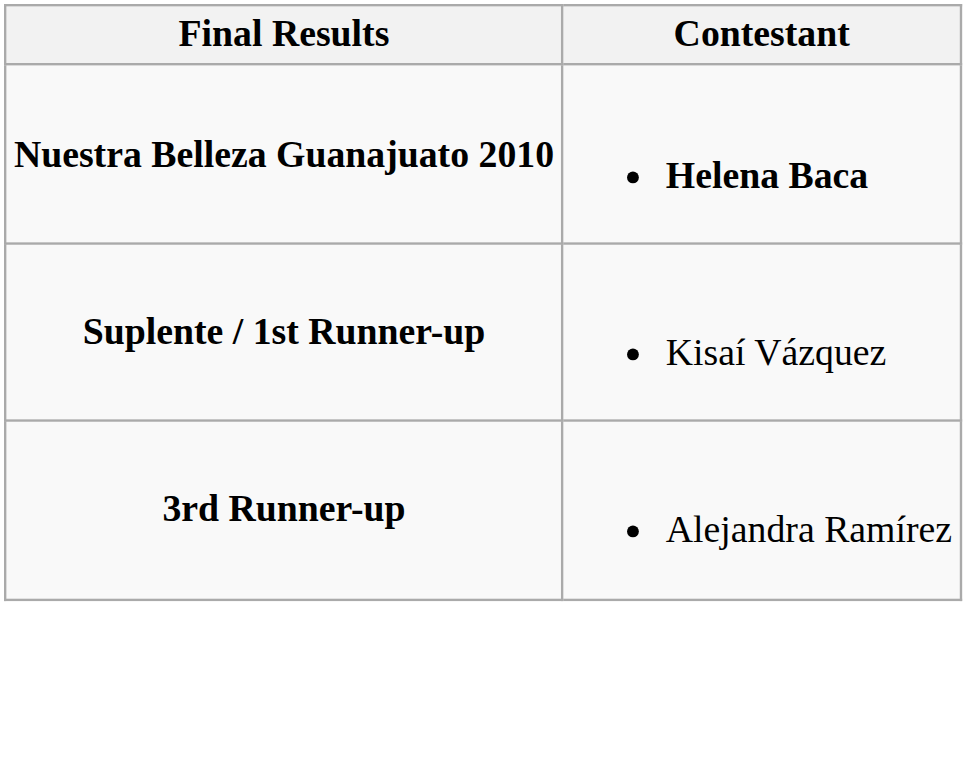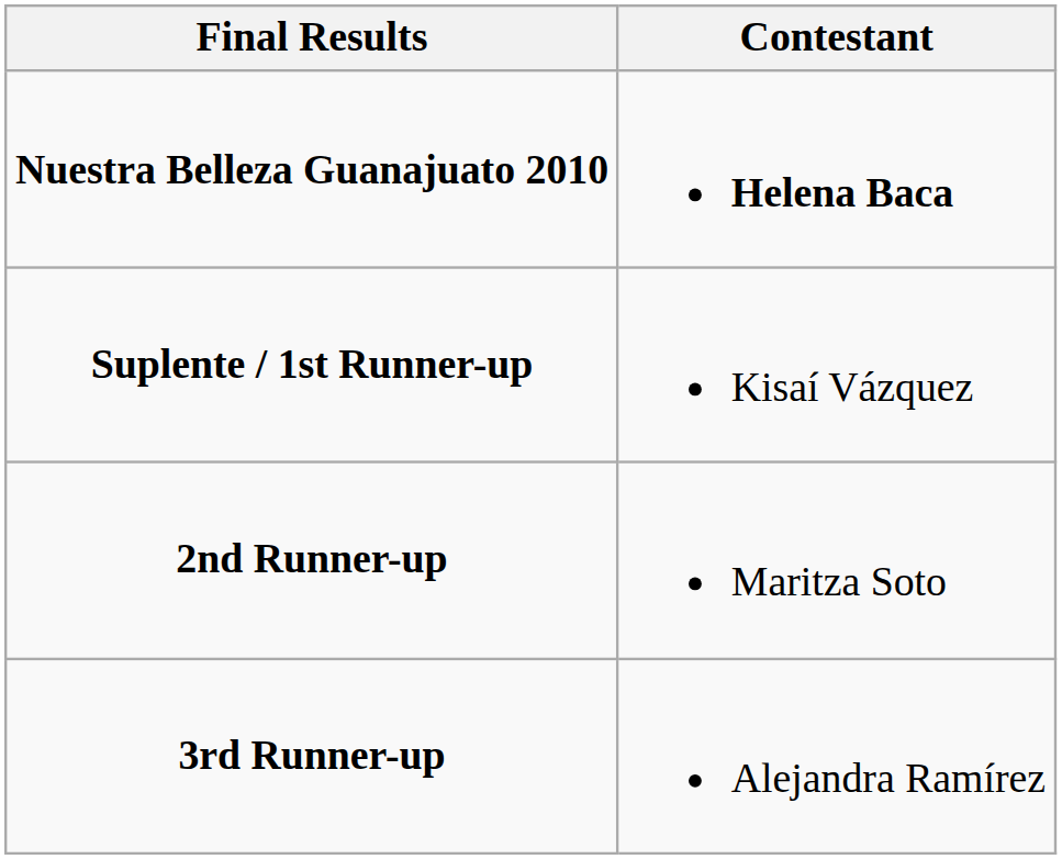+ row: 2nd Runner-up | Maritza Soto
